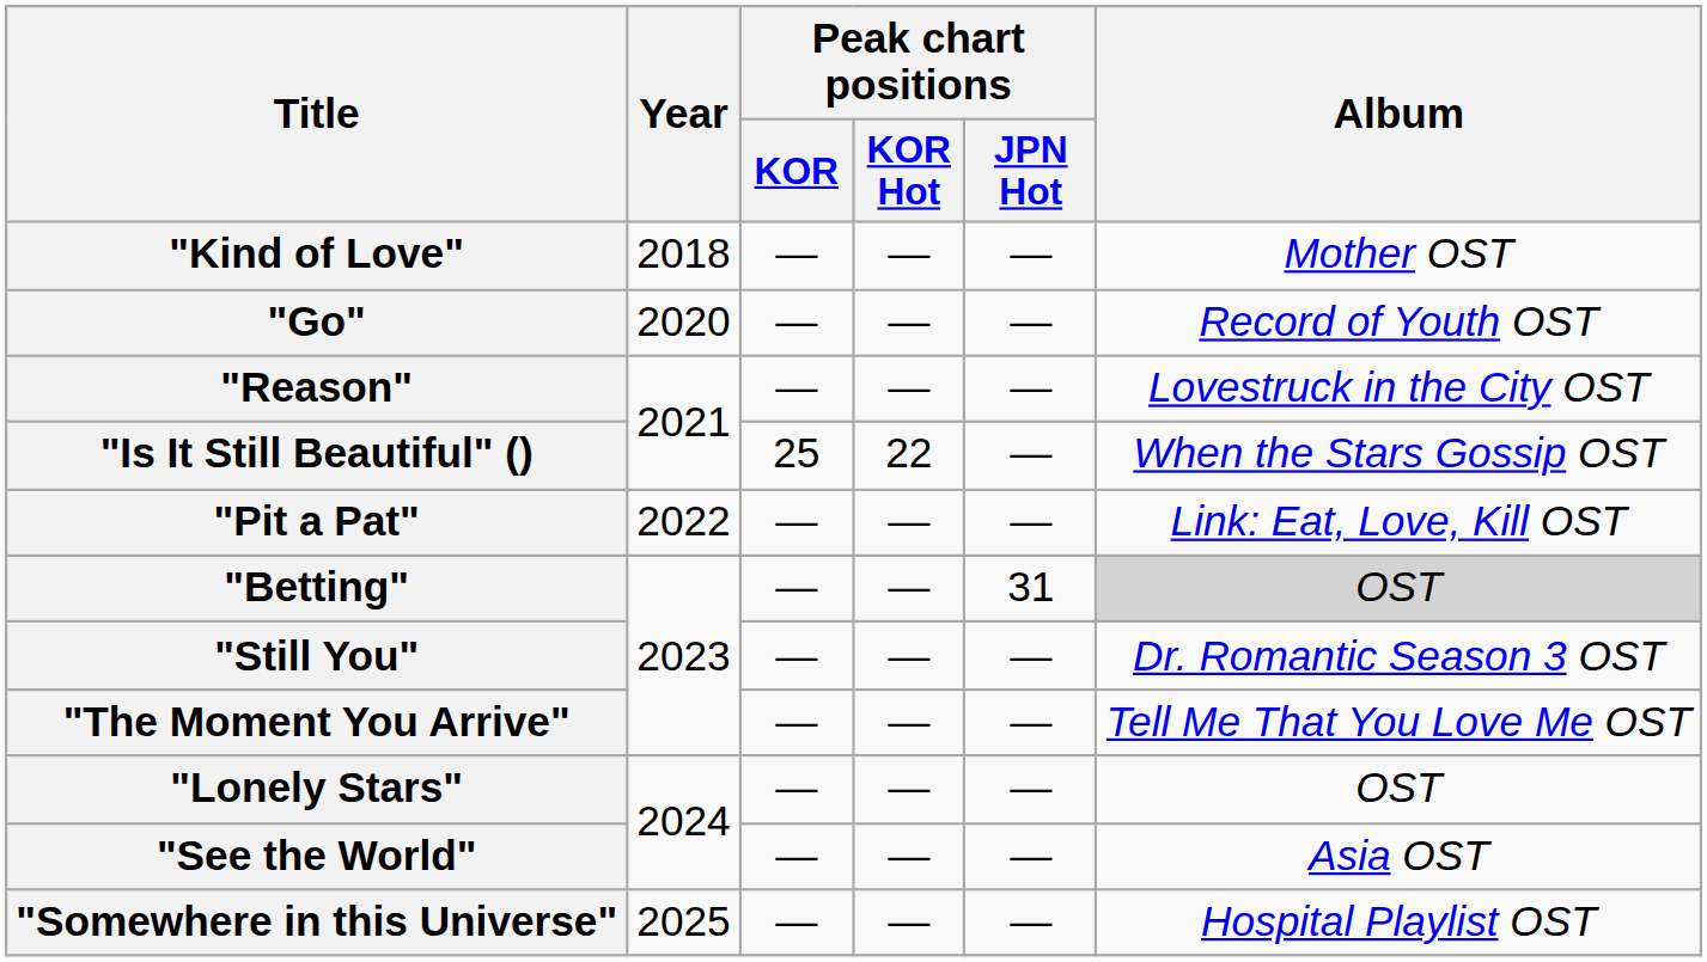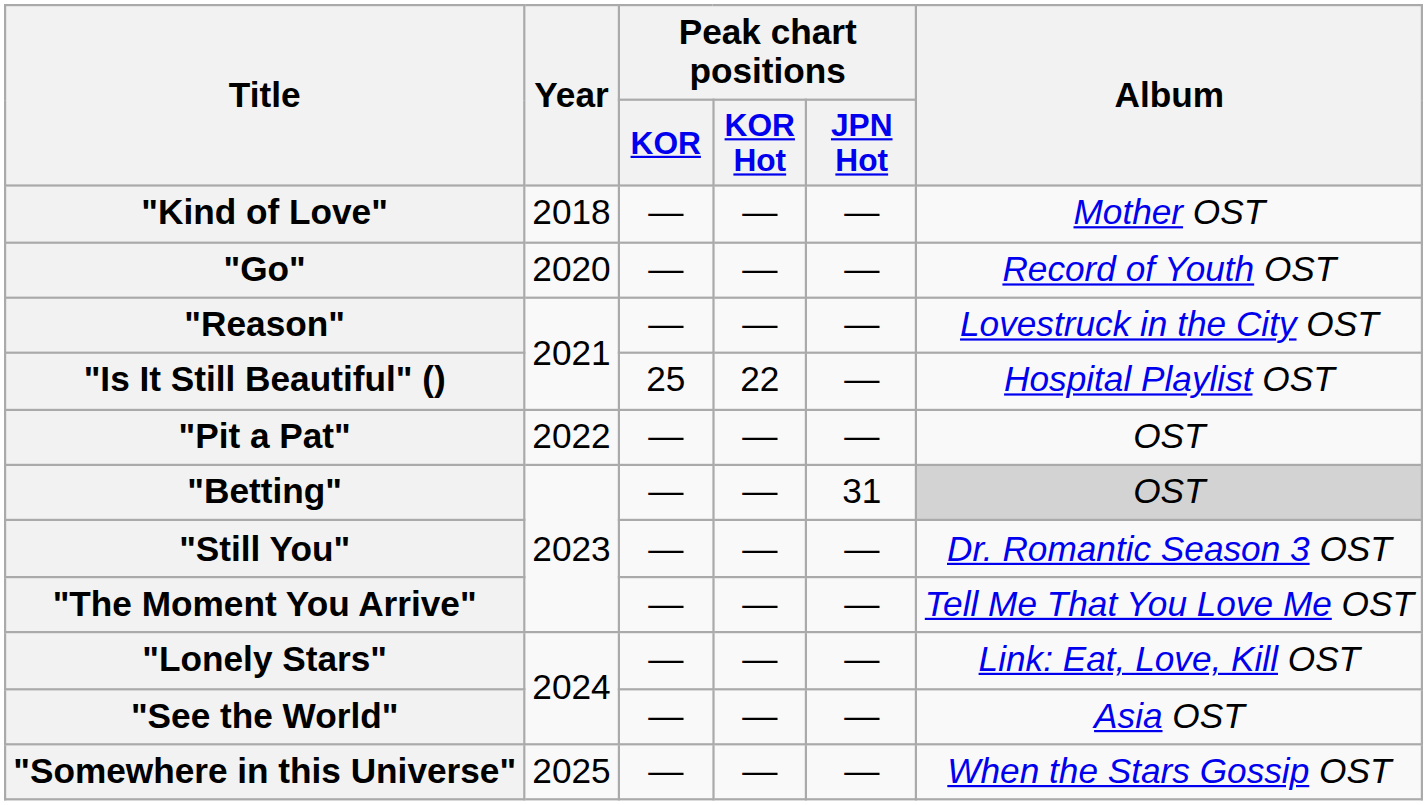"Is It Still Beautiful" () | Album: When the Stars Gossip OST -> Hospital Playlist OST
"Pit a Pat" | Album: Link: Eat, Love, Kill OST -> OST
"Lonely Stars" | Album: OST -> Link: Eat, Love, Kill OST
"Somewhere in this Universe" | Album: Hospital Playlist OST -> When the Stars Gossip OST
